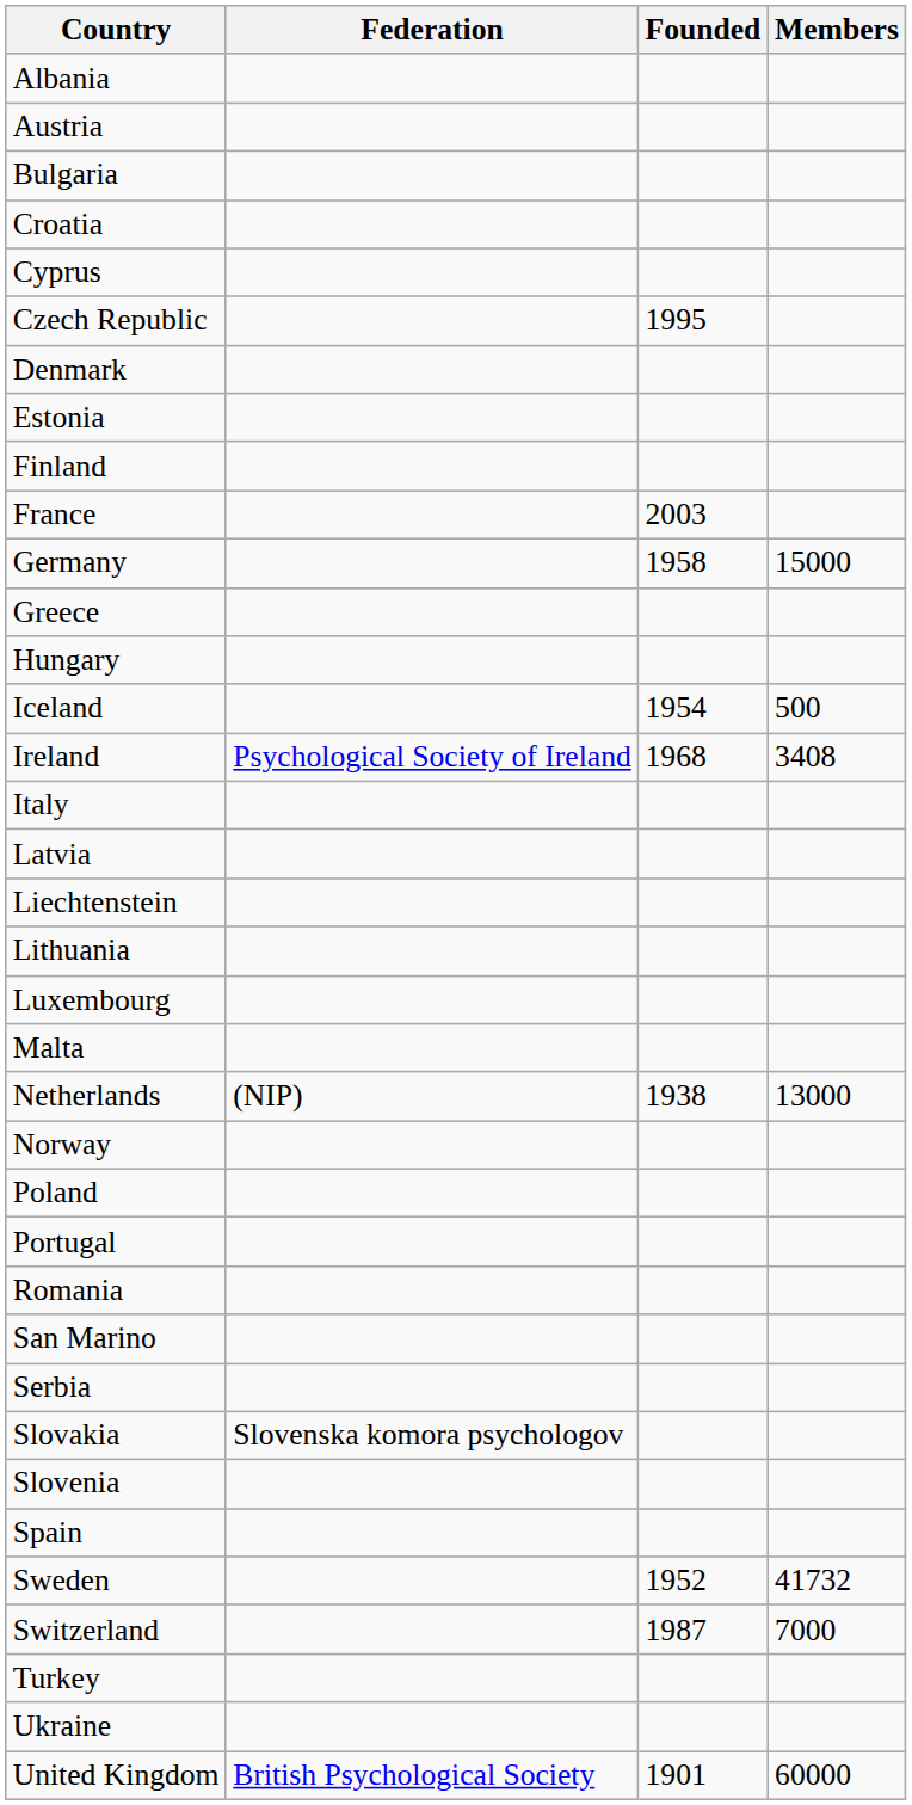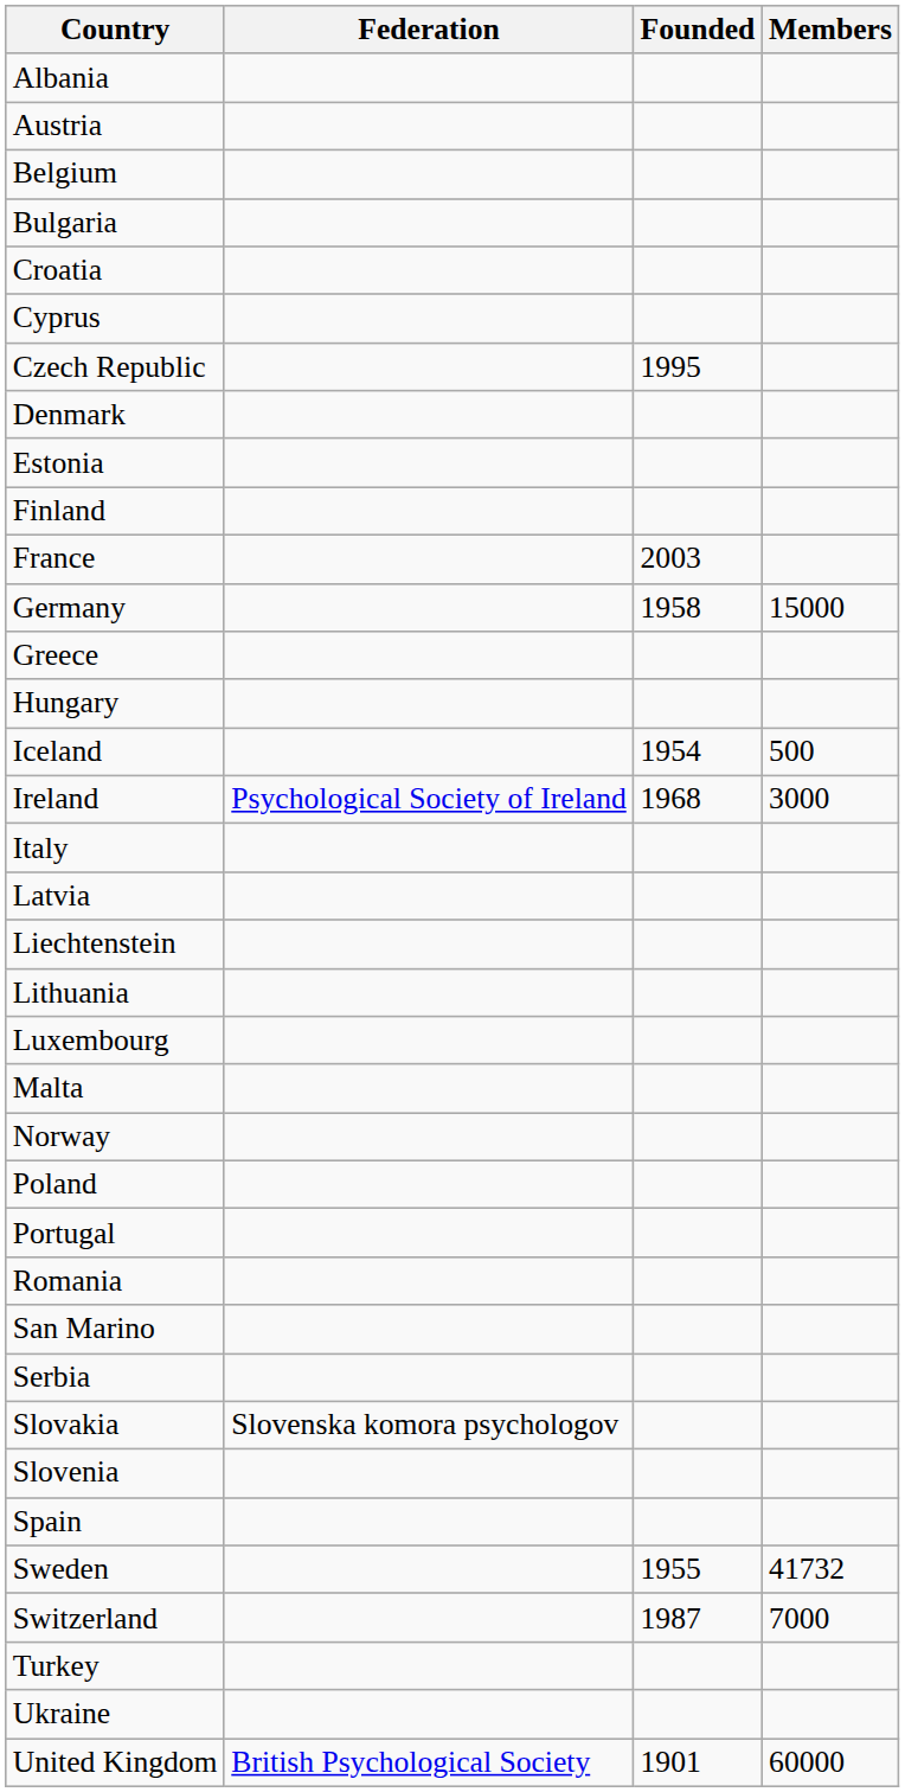+ row: Belgium
Ireland | Members: 3408 -> 3000
- row: Netherlands | (NIP) | 1938 | 13000
Sweden | Founded: 1952 -> 1955
